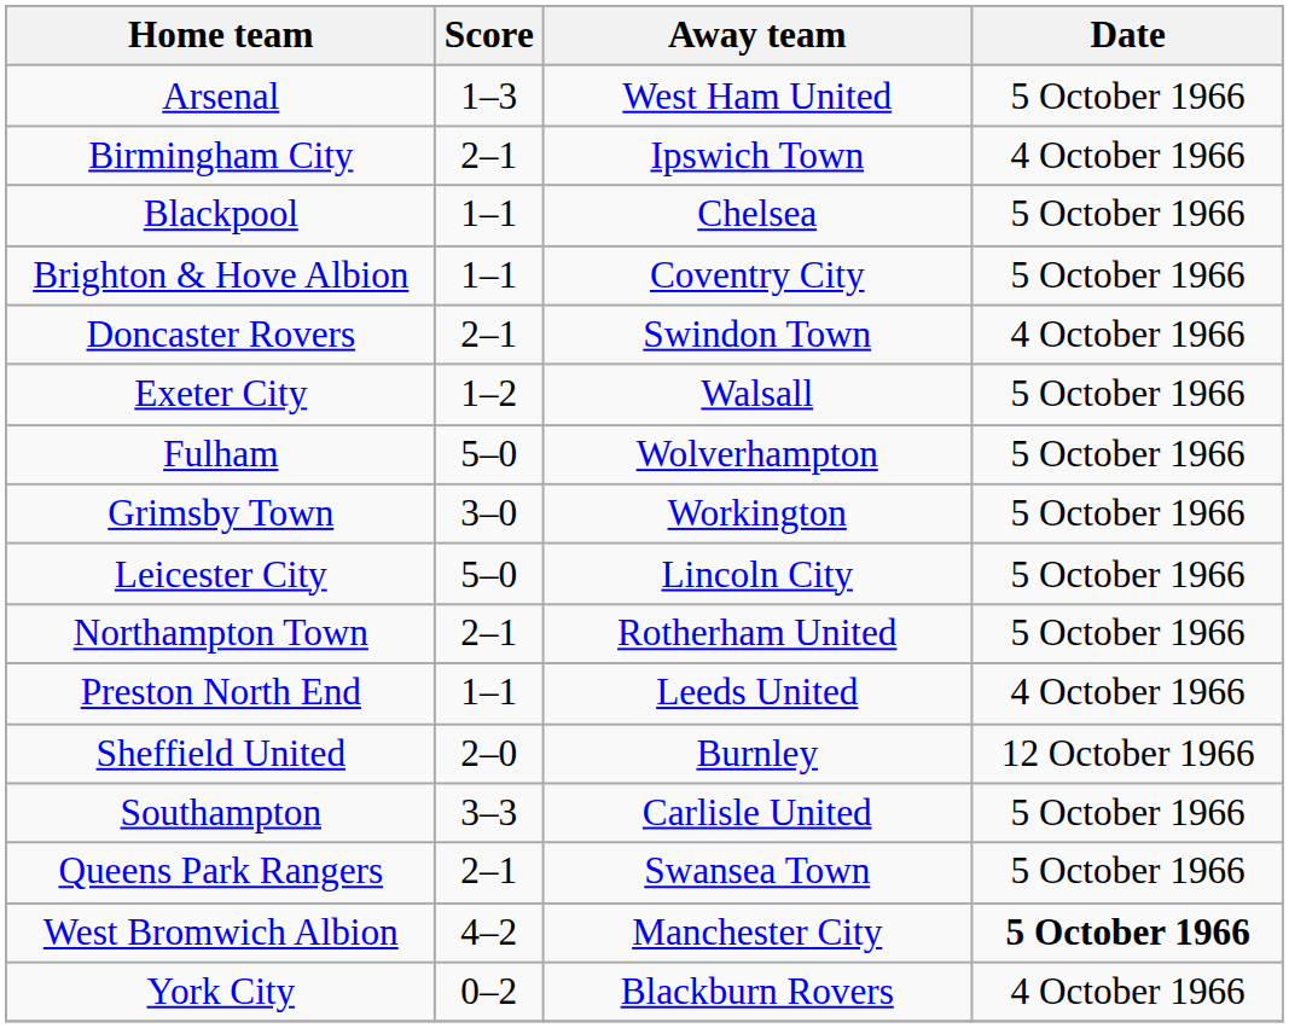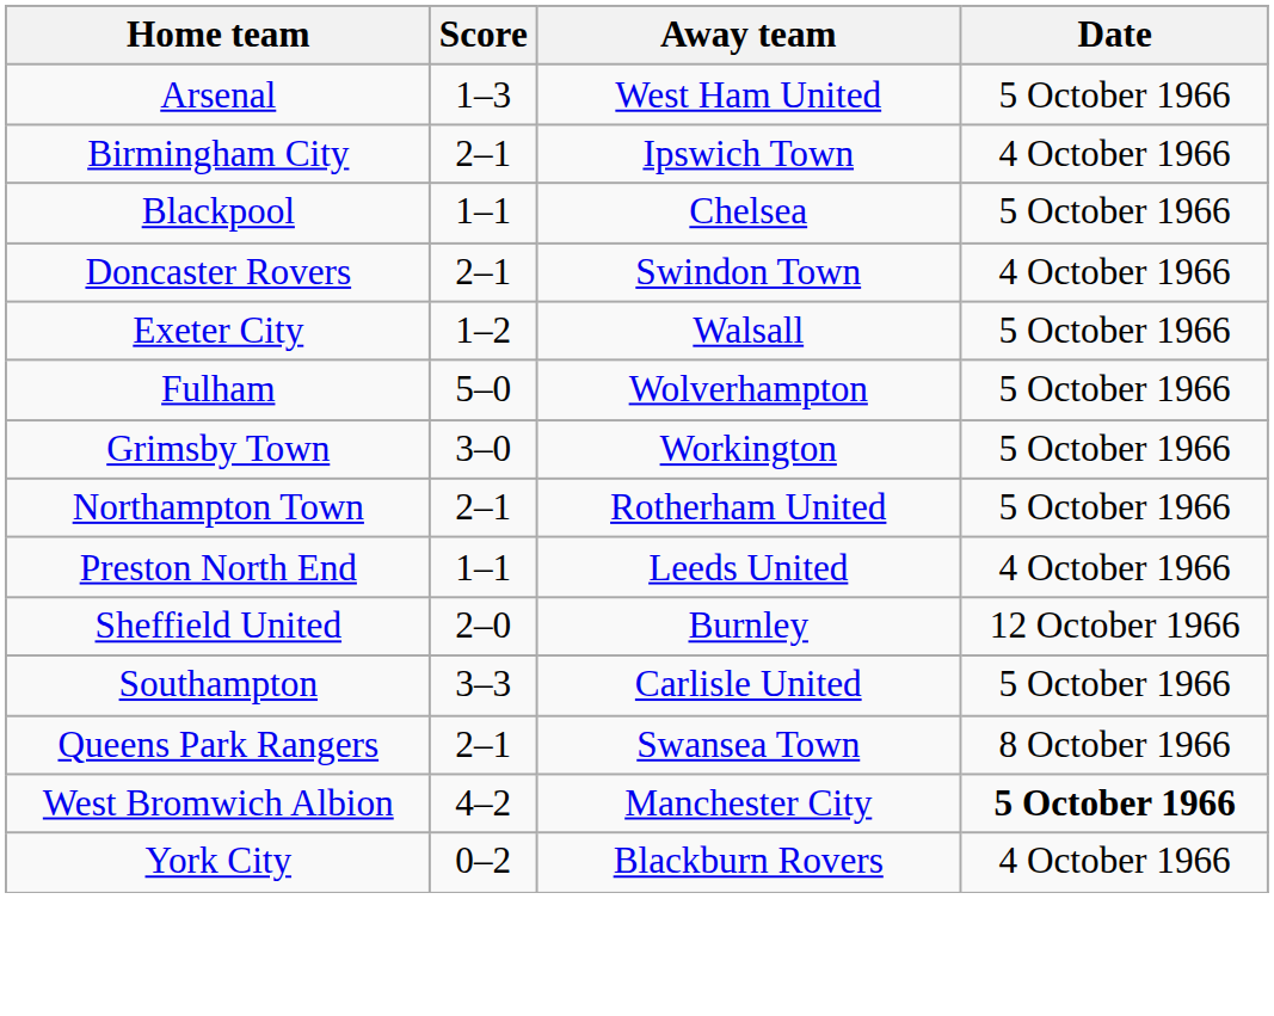- row: Brighton & Hove Albion | 1–1 | Coventry City | 5 October 1966
- row: Leicester City | 5–0 | Lincoln City | 5 October 1966
Queens Park Rangers | Date: 5 October 1966 -> 8 October 1966
